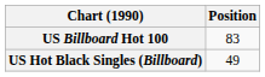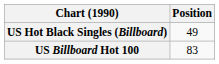rows swapped: US Billboard Hot 100 <-> US Hot Black Singles (Billboard)
